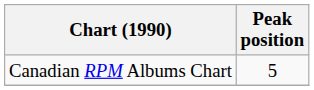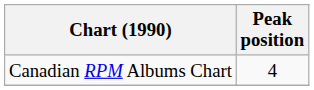Canadian RPM Albums Chart | Peak position: 5 -> 4
